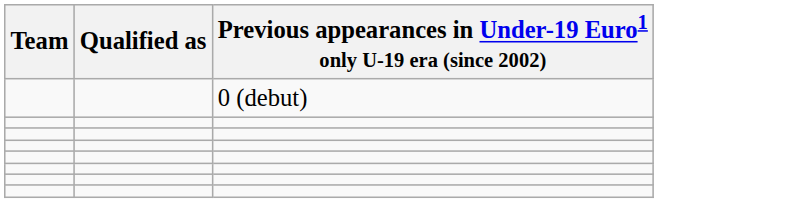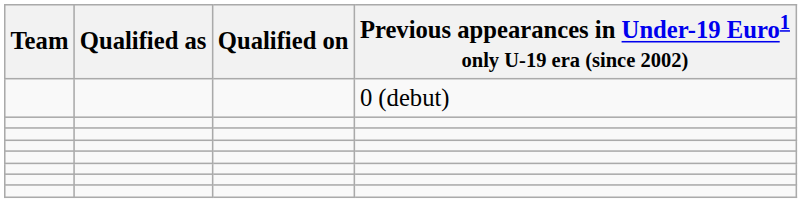+ column: Qualified on
